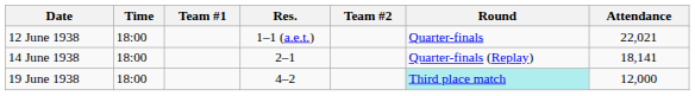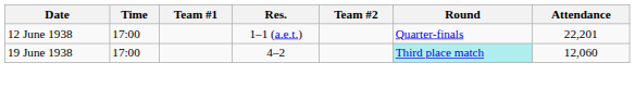12 June 1938 | Time: 18:00 -> 17:00
12 June 1938 | Attendance: 22,021 -> 22,201
- row: 14 June 1938 | 18:00 | 2–1 | Quarter-finals (Replay) | 18,141
19 June 1938 | Time: 18:00 -> 17:00
19 June 1938 | Attendance: 12,000 -> 12,060
